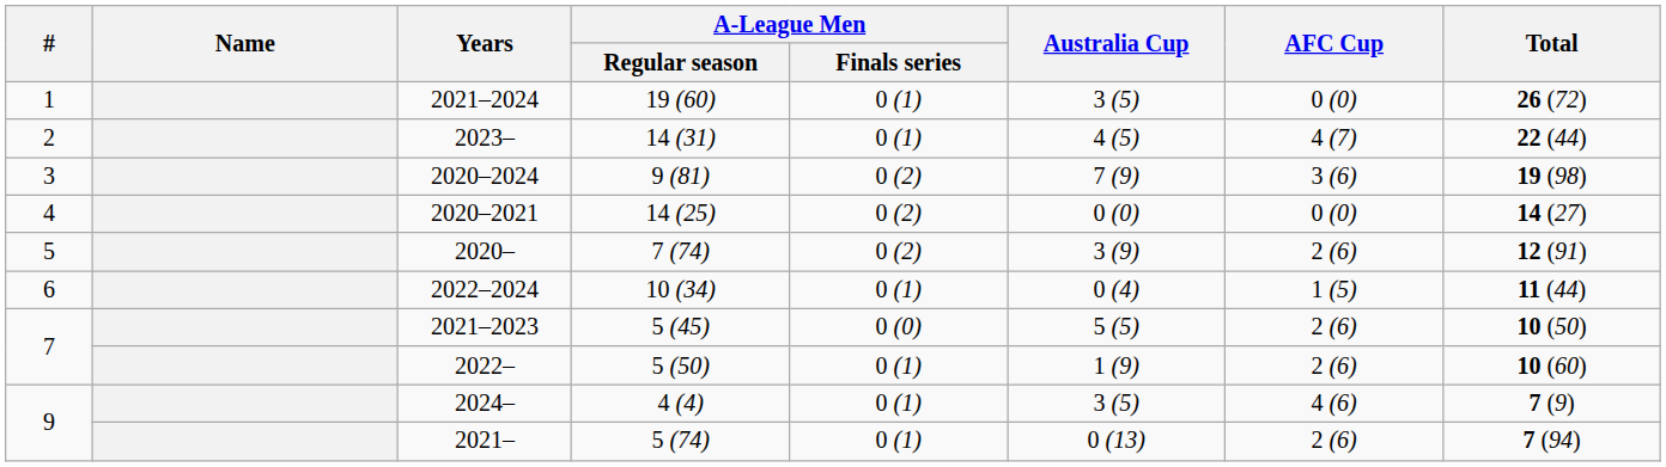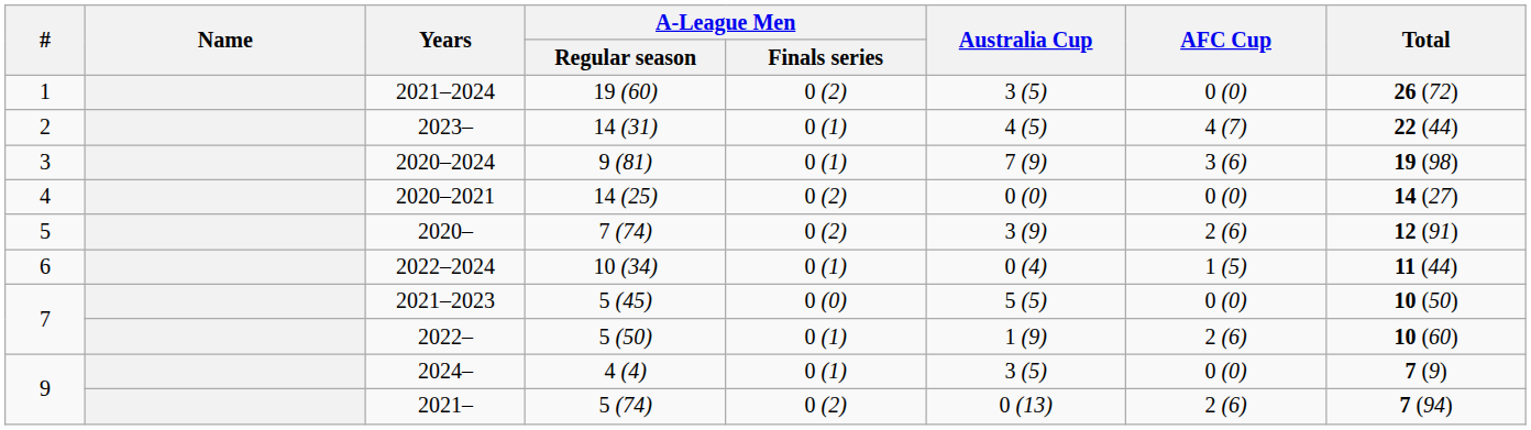2021–2024 | A-League Men / Finals series: 0 (1) -> 0 (2)
2020–2024 | A-League Men / Finals series: 0 (2) -> 0 (1)
2021–2023 | AFC Cup: 2 (6) -> 0 (0)
2024– | AFC Cup: 4 (6) -> 0 (0)
2021– | A-League Men / Finals series: 0 (1) -> 0 (2)
